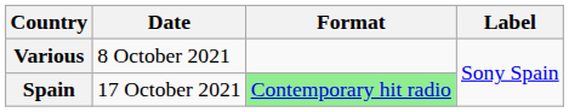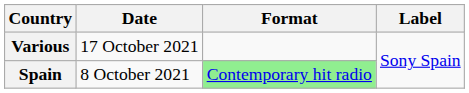Various | Date: 8 October 2021 -> 17 October 2021
Spain | Date: 17 October 2021 -> 8 October 2021
